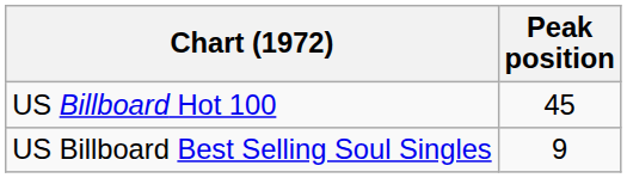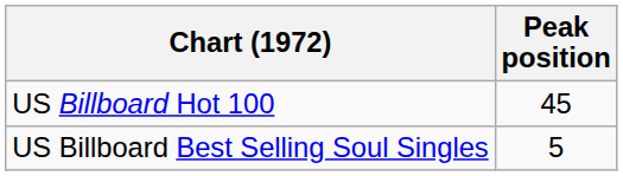US Billboard Best Selling Soul Singles | Peak position: 9 -> 5
